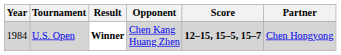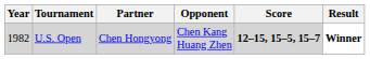columns swapped: Partner <-> Result
U.S. Open | Year: 1984 -> 1982
